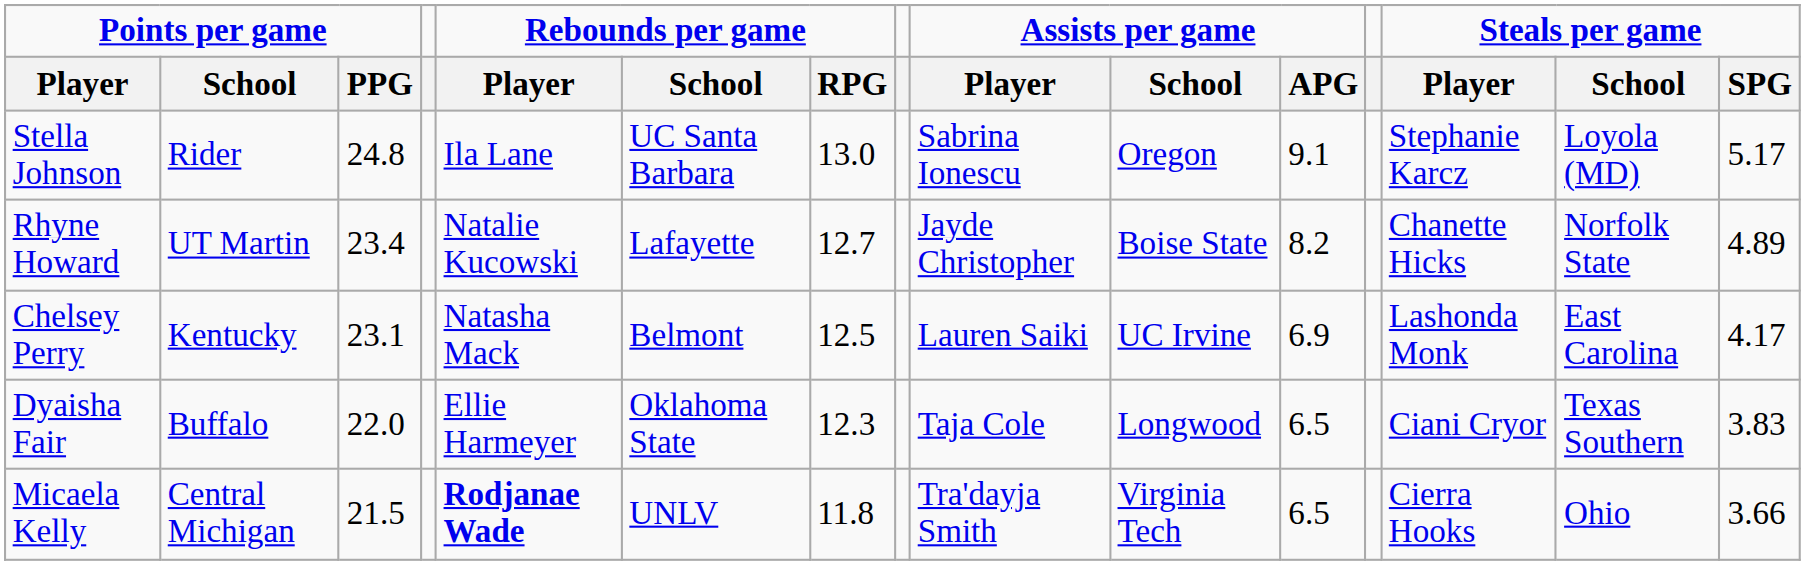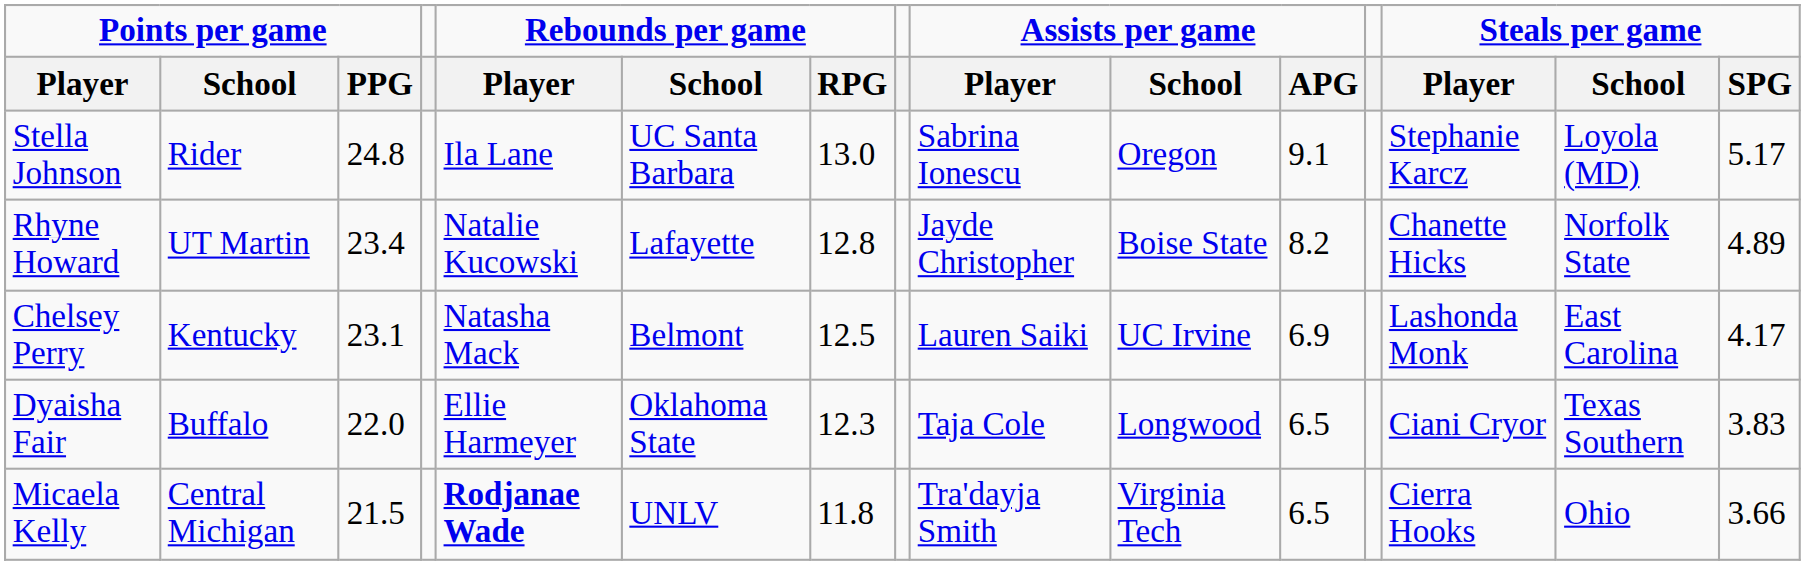Rhyne Howard | Rebounds per game / RPG: 12.7 -> 12.8
